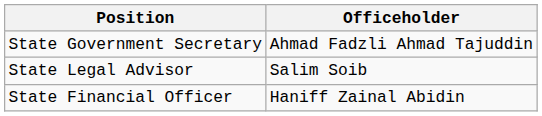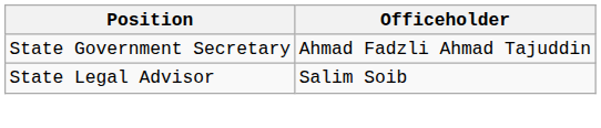- row: State Financial Officer | Haniff Zainal Abidin
